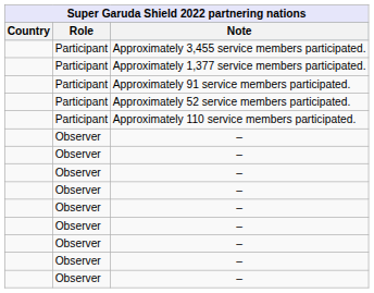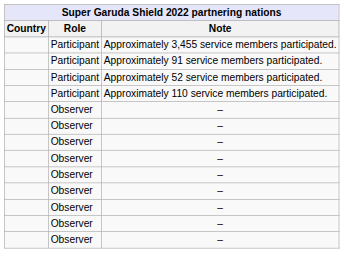- row: Participant | Approximately 1,377 service members participated.
